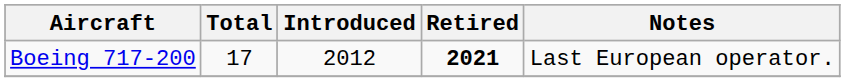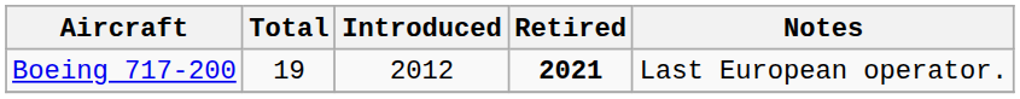Boeing 717-200 | Total: 17 -> 19
